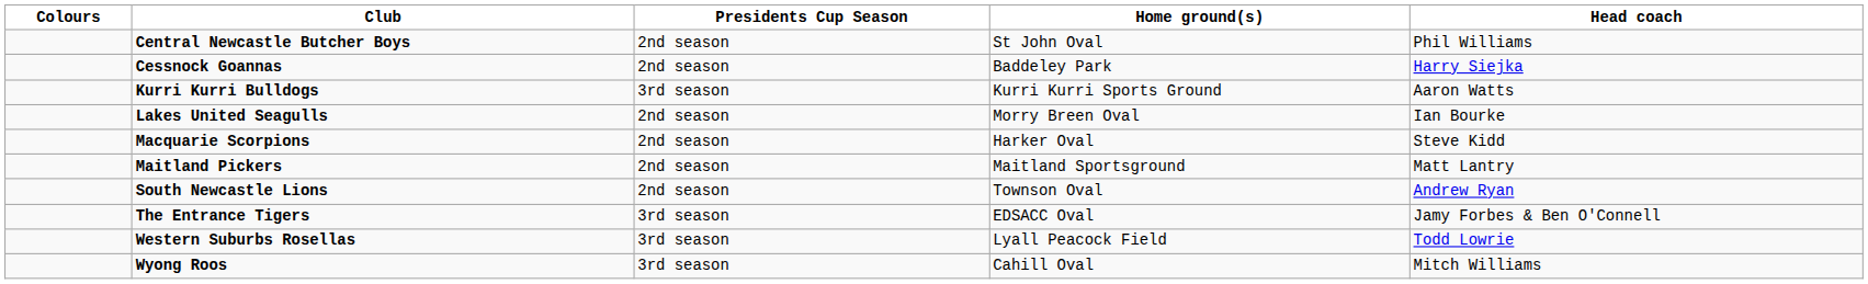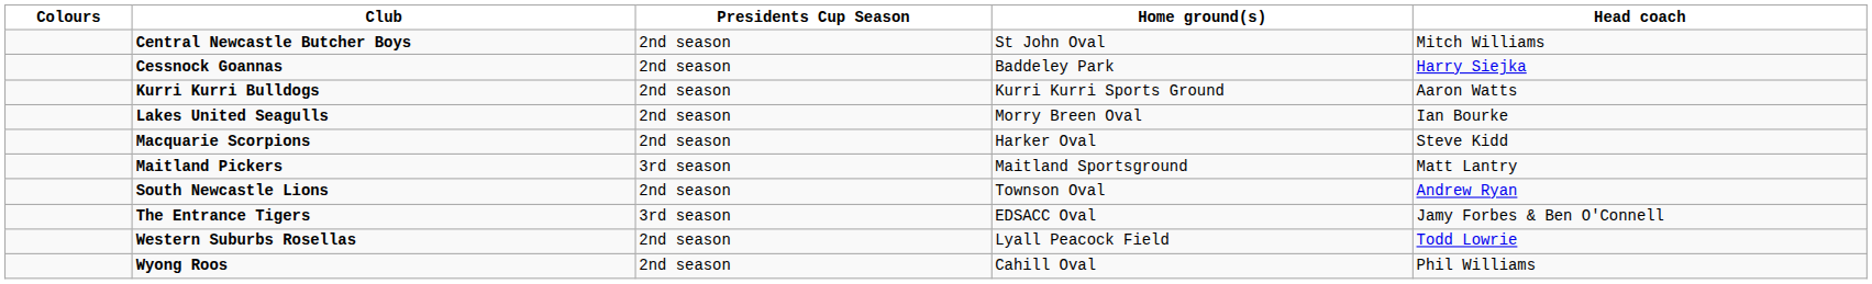Central Newcastle Butcher Boys | Head coach: Phil Williams -> Mitch Williams
Kurri Kurri Bulldogs | Presidents Cup Season: 3rd season -> 2nd season
Maitland Pickers | Presidents Cup Season: 2nd season -> 3rd season
Western Suburbs Rosellas | Presidents Cup Season: 3rd season -> 2nd season
Wyong Roos | Presidents Cup Season: 3rd season -> 2nd season
Wyong Roos | Head coach: Mitch Williams -> Phil Williams
